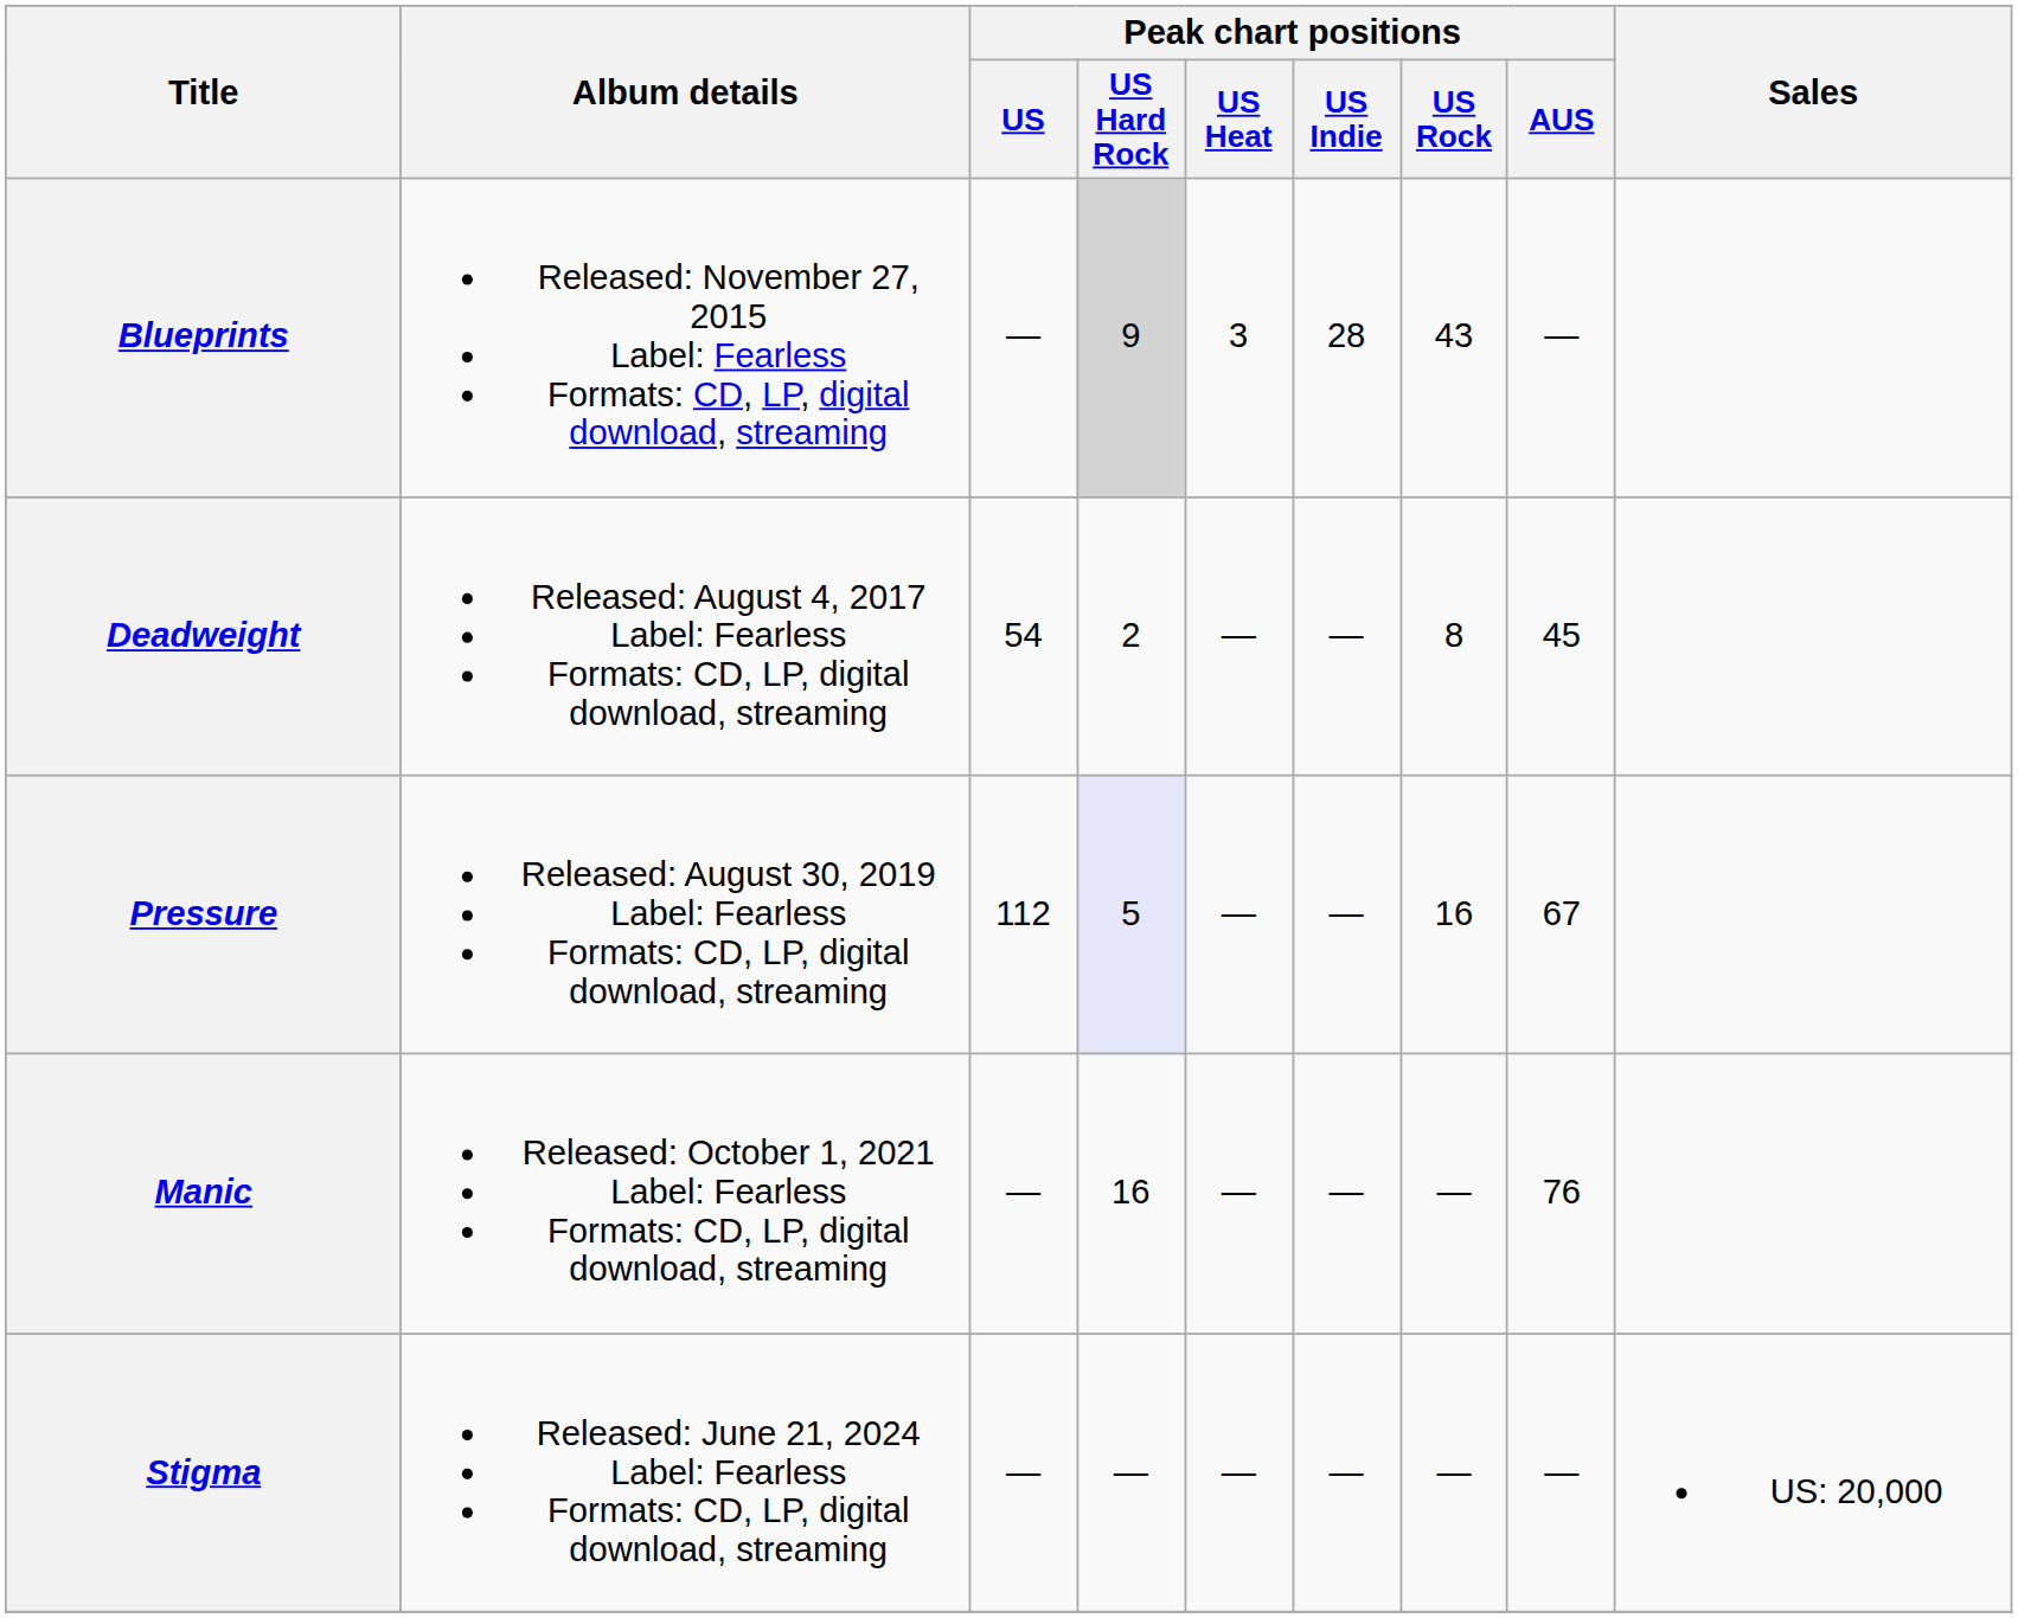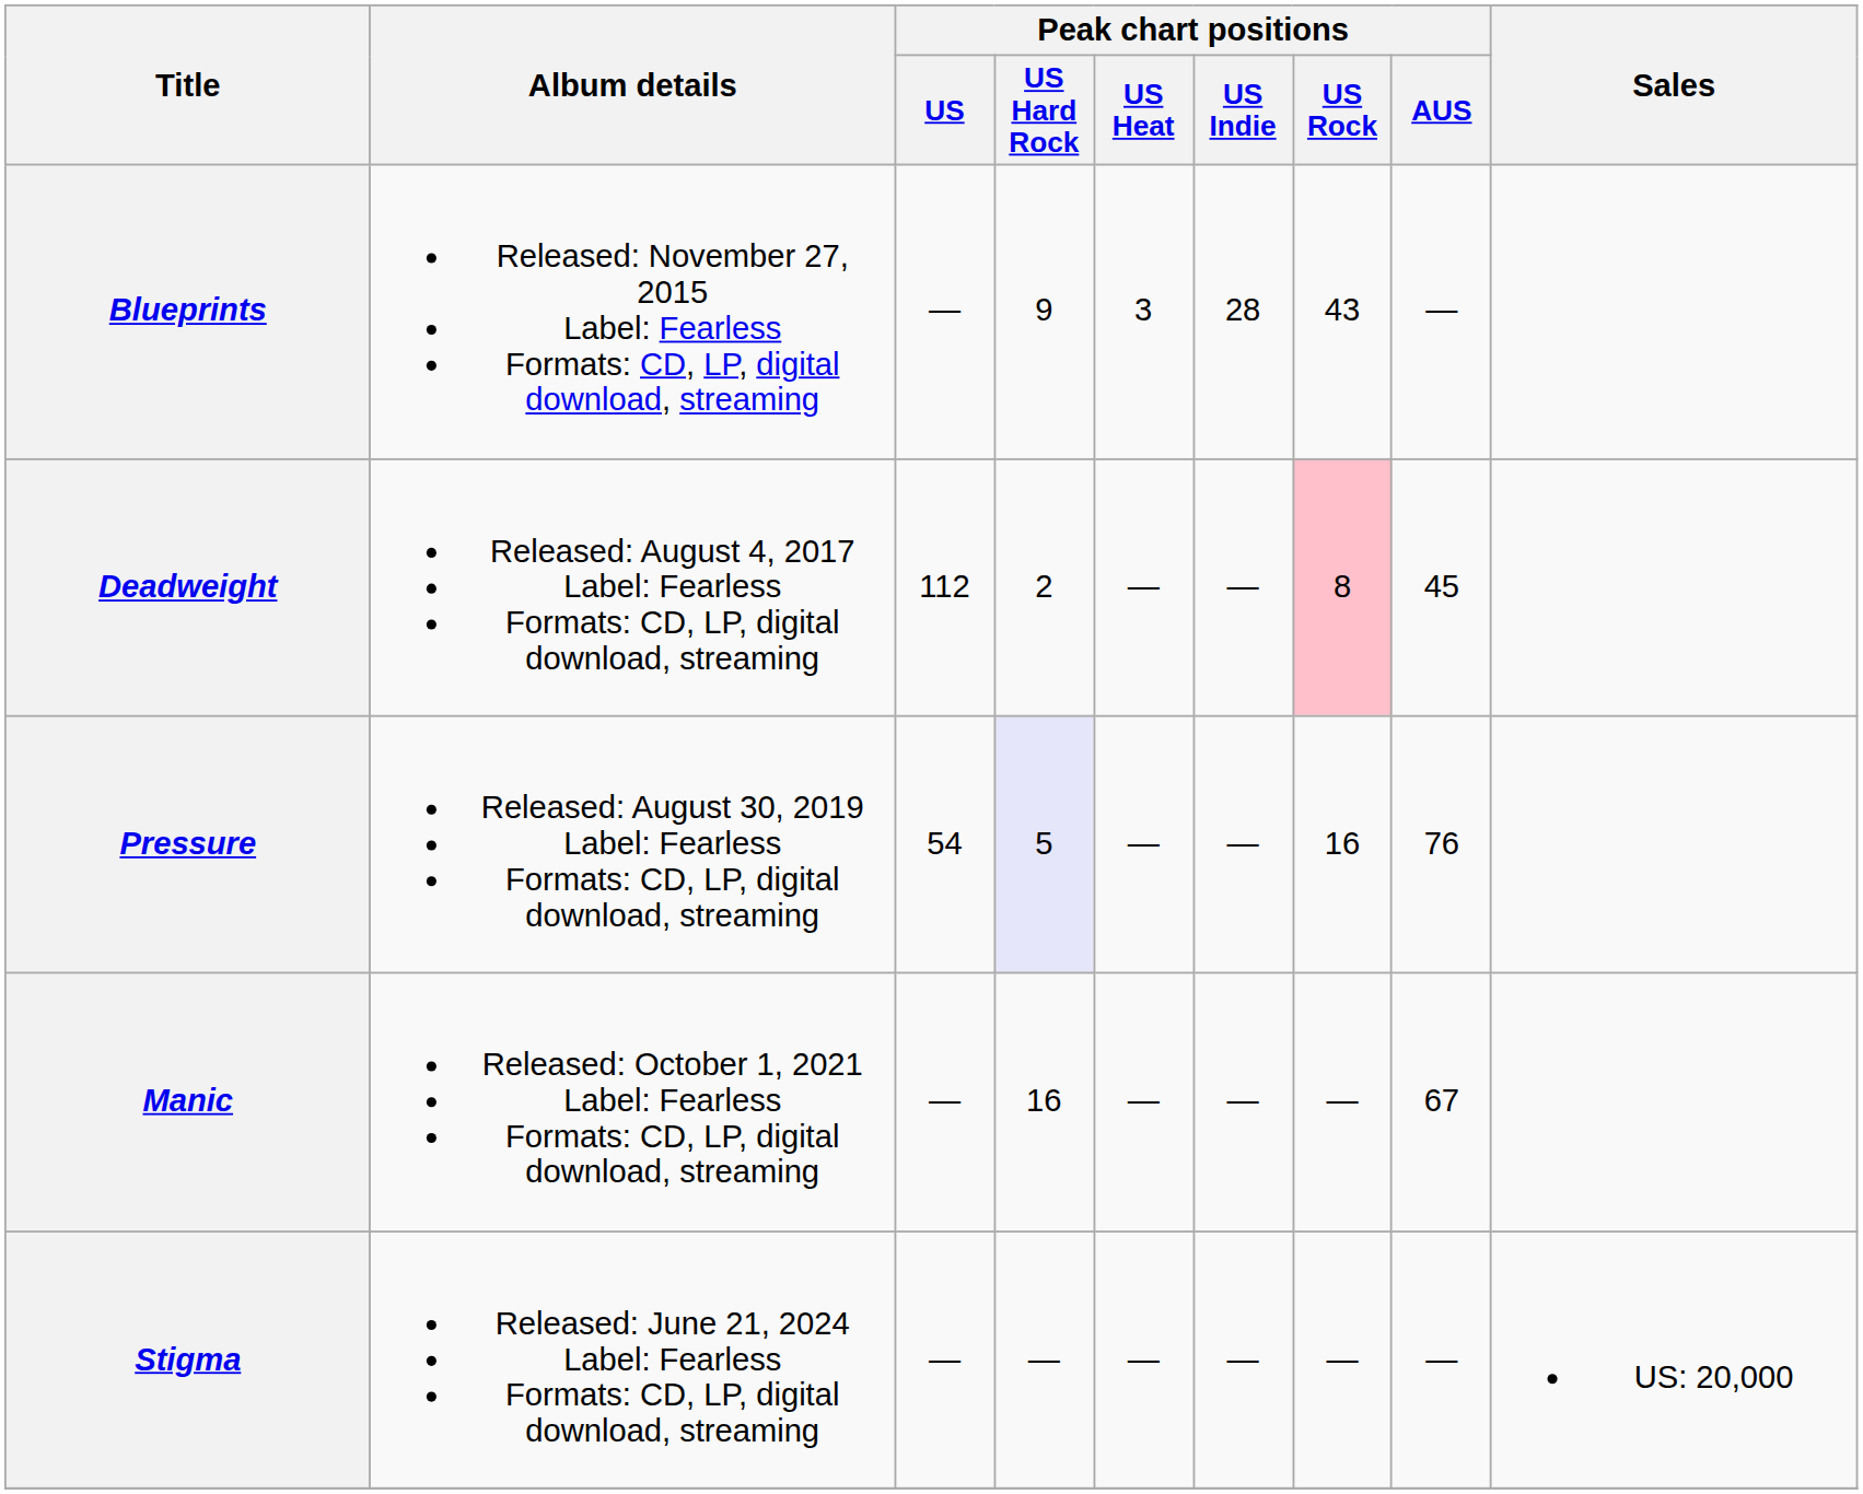Blueprints | Peak chart positions / US Hard Rock: lightgrey background -> no background
Deadweight | Peak chart positions / US: 54 -> 112
Deadweight | Peak chart positions / US Rock: no background -> pink background
Pressure | Peak chart positions / US: 112 -> 54
Pressure | Peak chart positions / AUS: 67 -> 76
Manic | Peak chart positions / AUS: 76 -> 67
